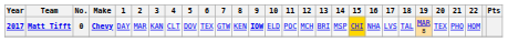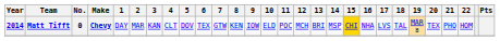Matt Tifft | Year: 2017 -> 2014
Matt Tifft | 9: bold -> normal
